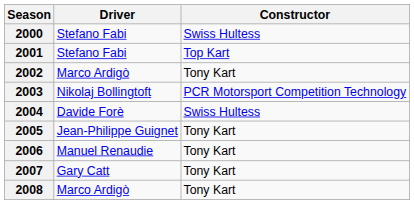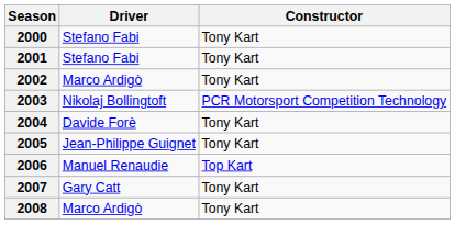2000 | Constructor: Swiss Hultess -> Tony Kart
2001 | Constructor: Top Kart -> Tony Kart
2004 | Constructor: Swiss Hultess -> Tony Kart
2006 | Constructor: Tony Kart -> Top Kart
